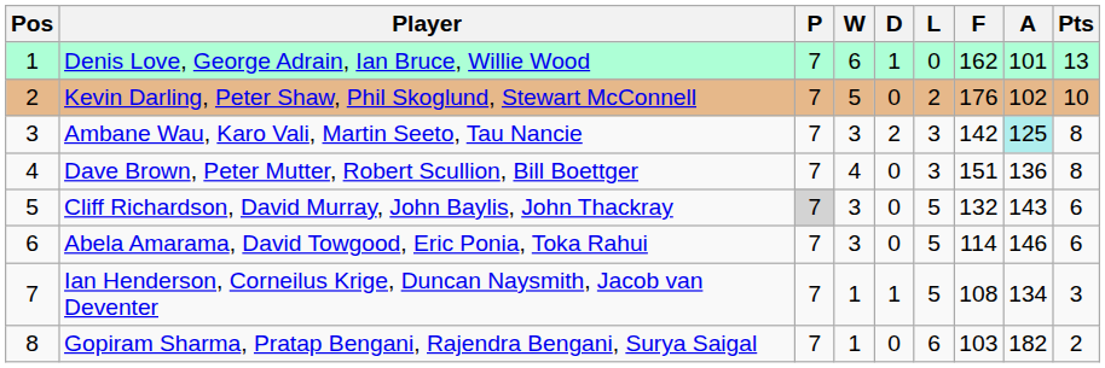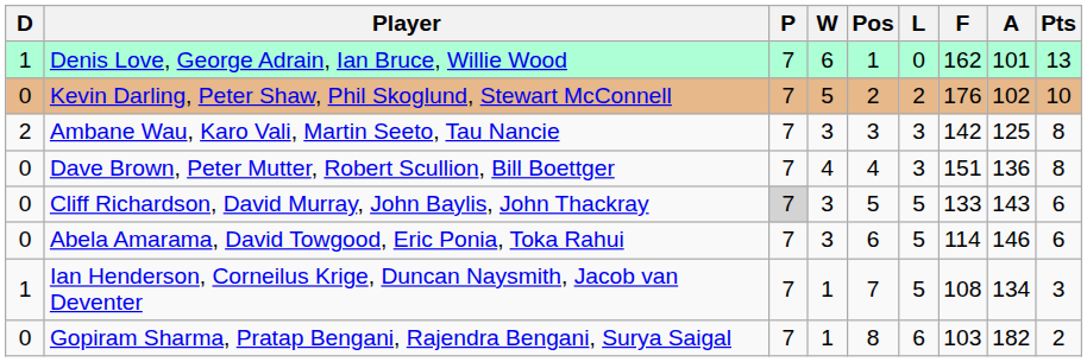columns swapped: Pos <-> D
Ambane Wau, Karo Vali, Martin Seeto, Tau Nancie | A: paleturquoise background -> no background
Cliff Richardson, David Murray, John Baylis, John Thackray | F: 132 -> 133
